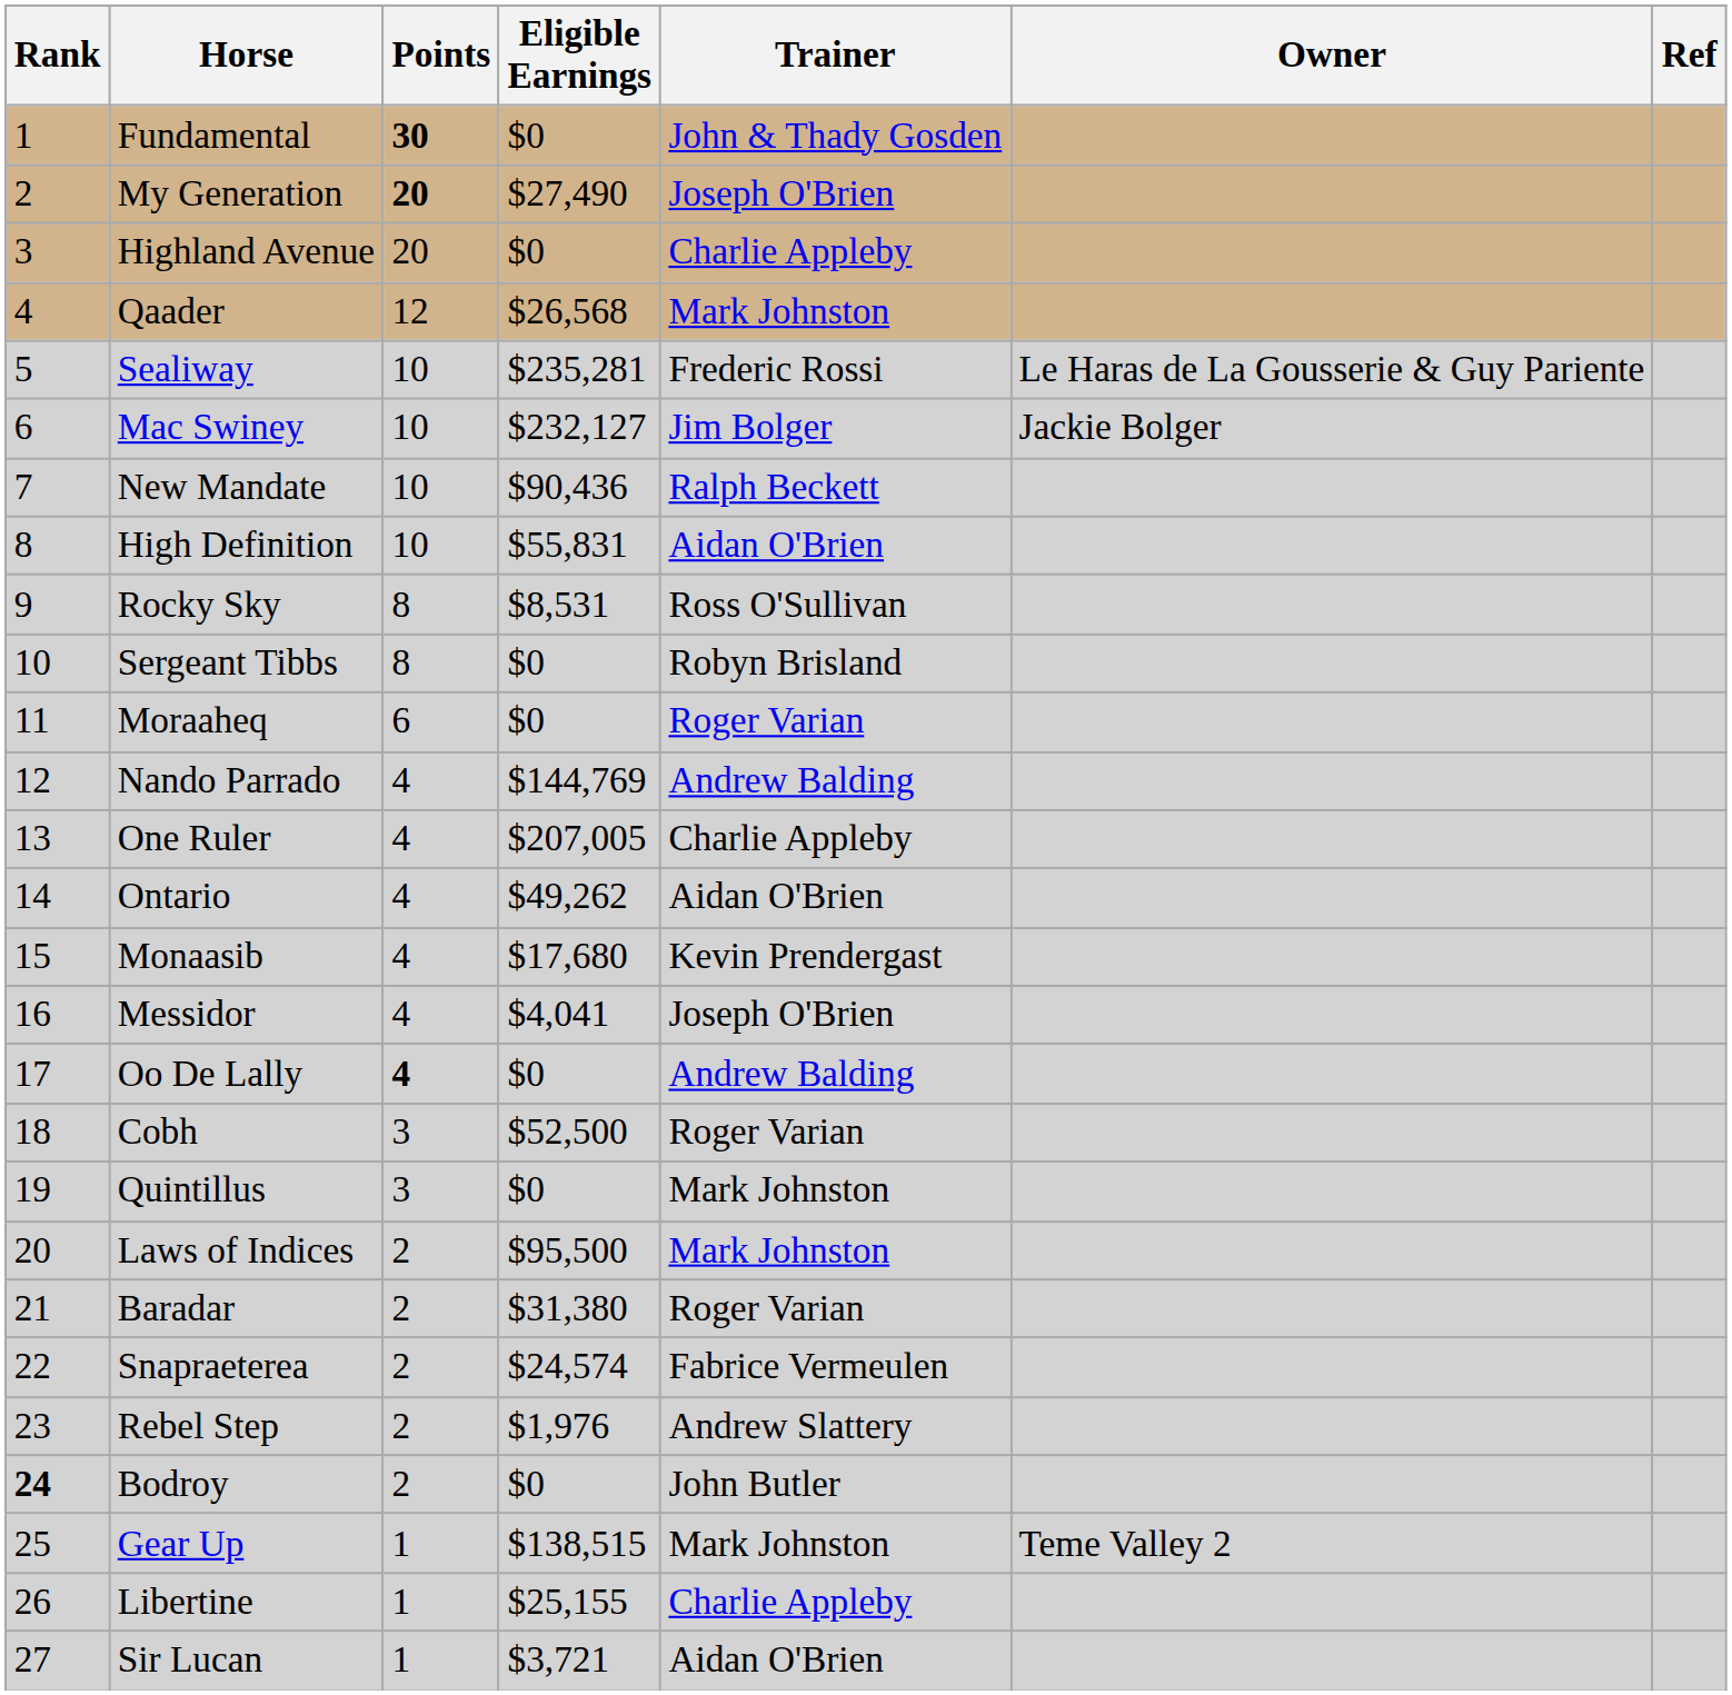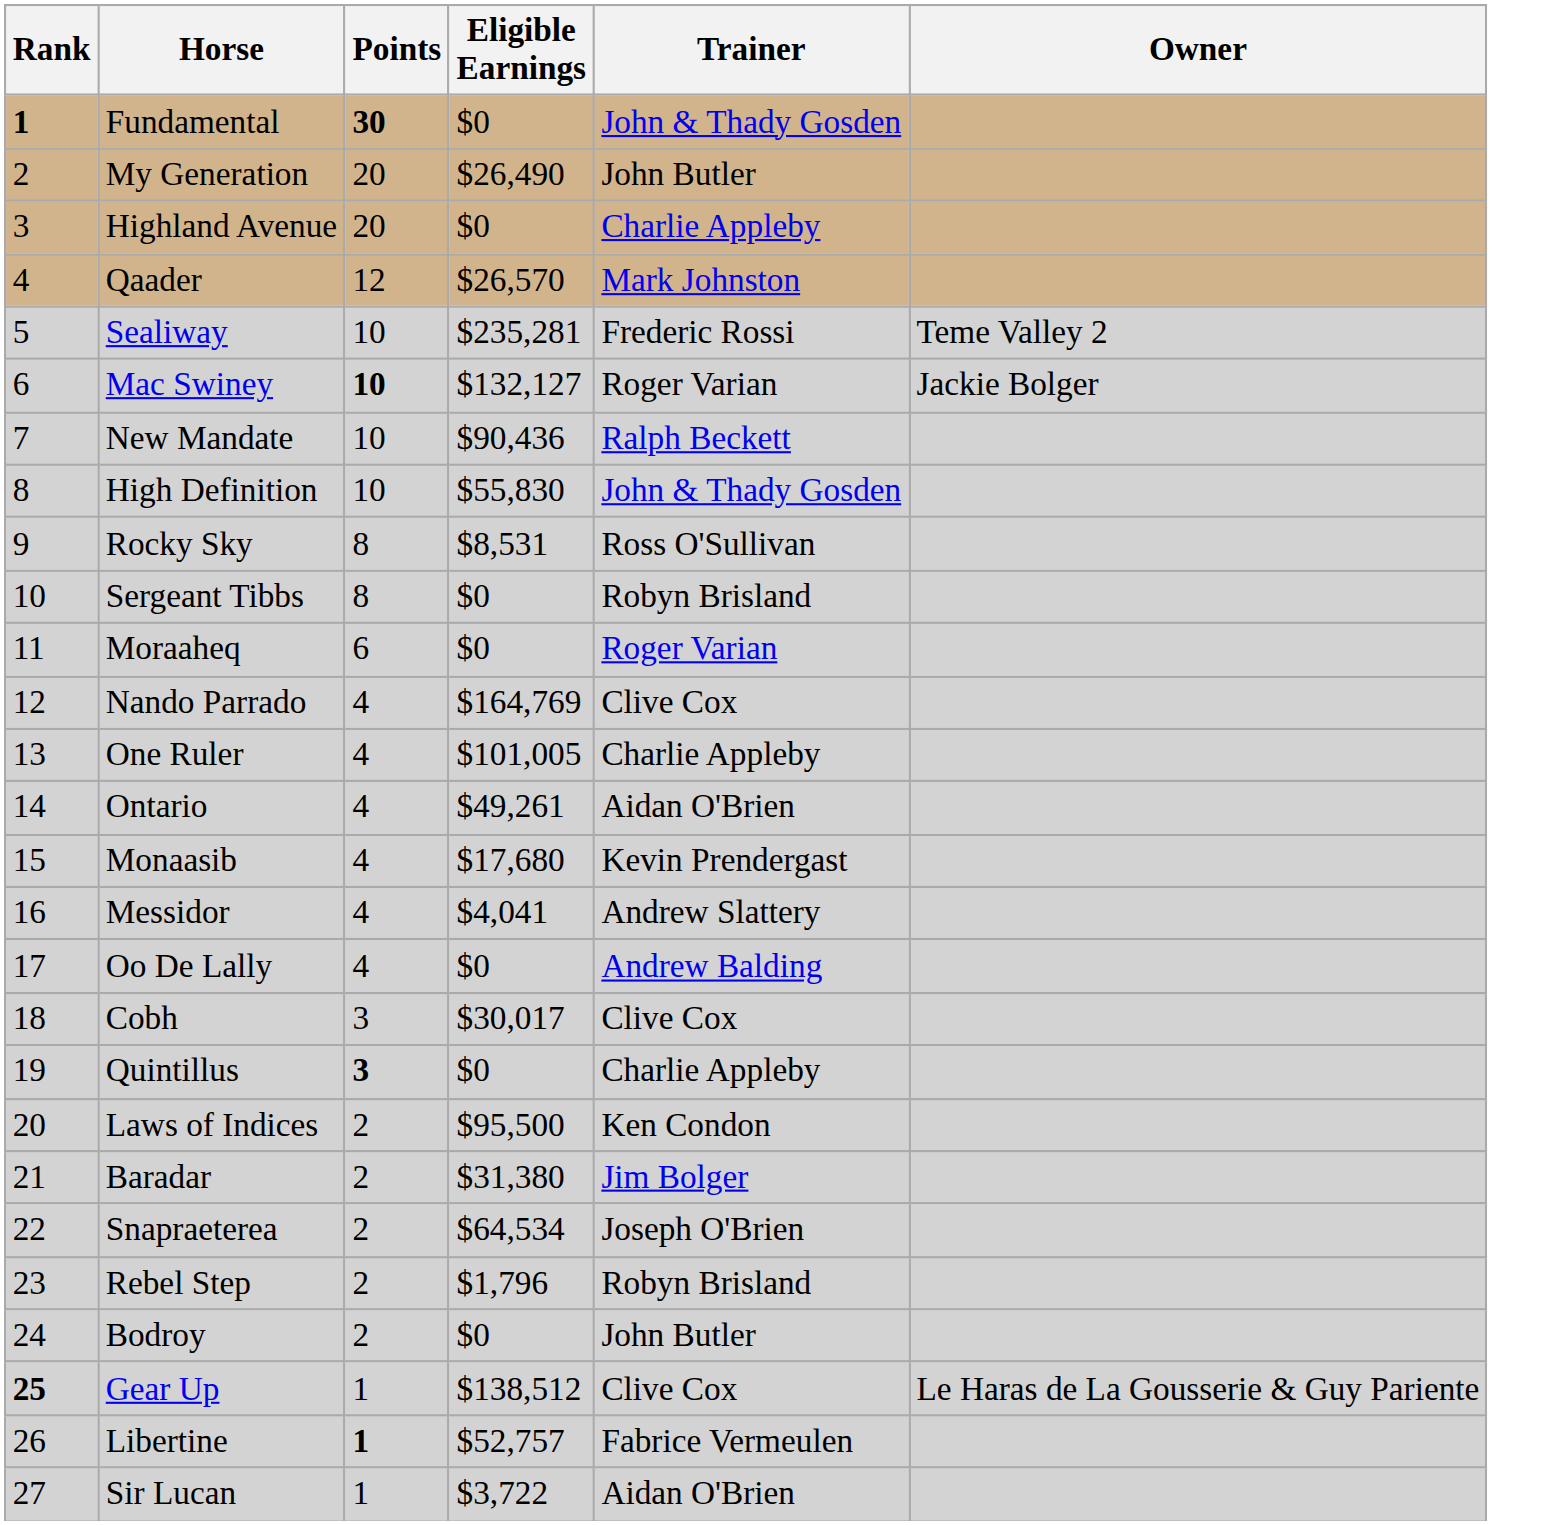- column: Ref
Fundamental | Rank: normal -> bold
My Generation | Points: bold -> normal
My Generation | Eligible Earnings: $27,490 -> $26,490
My Generation | Trainer: Joseph O'Brien -> John Butler
Qaader | Eligible Earnings: $26,568 -> $26,570
Sealiway | Owner: Le Haras de La Gousserie & Guy Pariente -> Teme Valley 2
Mac Swiney | Points: normal -> bold
Mac Swiney | Eligible Earnings: $232,127 -> $132,127
Mac Swiney | Trainer: Jim Bolger -> Roger Varian
High Definition | Eligible Earnings: $55,831 -> $55,830
High Definition | Trainer: Aidan O'Brien -> John & Thady Gosden
Nando Parrado | Eligible Earnings: $144,769 -> $164,769
Nando Parrado | Trainer: Andrew Balding -> Clive Cox
One Ruler | Eligible Earnings: $207,005 -> $101,005
Ontario | Eligible Earnings: $49,262 -> $49,261
Messidor | Trainer: Joseph O'Brien -> Andrew Slattery
Oo De Lally | Points: bold -> normal
Cobh | Eligible Earnings: $52,500 -> $30,017
Cobh | Trainer: Roger Varian -> Clive Cox
Quintillus | Points: normal -> bold
Quintillus | Trainer: Mark Johnston -> Charlie Appleby
Laws of Indices | Trainer: Mark Johnston -> Ken Condon
Baradar | Trainer: Roger Varian -> Jim Bolger
Snapraeterea | Eligible Earnings: $24,574 -> $64,534
Snapraeterea | Trainer: Fabrice Vermeulen -> Joseph O'Brien
Rebel Step | Eligible Earnings: $1,976 -> $1,796
Rebel Step | Trainer: Andrew Slattery -> Robyn Brisland
Bodroy | Rank: bold -> normal
Gear Up | Rank: normal -> bold
Gear Up | Eligible Earnings: $138,515 -> $138,512
Gear Up | Trainer: Mark Johnston -> Clive Cox
Gear Up | Owner: Teme Valley 2 -> Le Haras de La Gousserie & Guy Pariente
Libertine | Points: normal -> bold
Libertine | Eligible Earnings: $25,155 -> $52,757
Libertine | Trainer: Charlie Appleby -> Fabrice Vermeulen
Sir Lucan | Eligible Earnings: $3,721 -> $3,722
